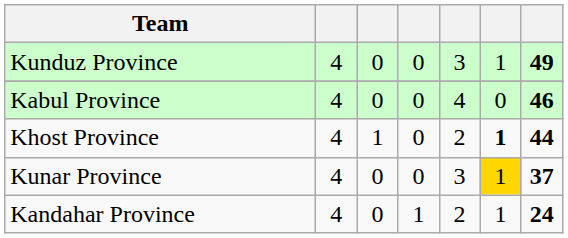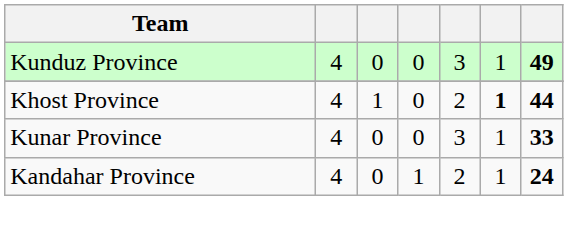- row: Kabul Province | 4 | 0 | 0 | 4 | 0 | 46
Kunar Province | column 6: gold background -> no background
Kunar Province | column 7: 37 -> 33
